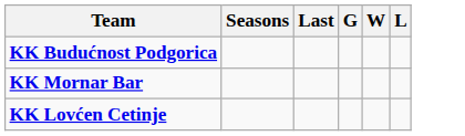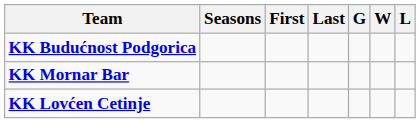+ column: First
